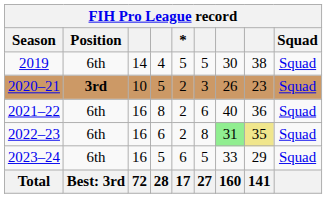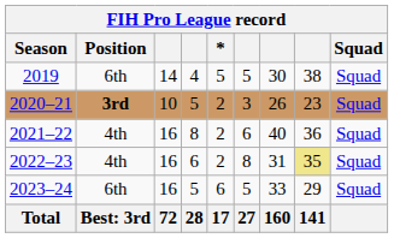2021–22 | Position: 6th -> 4th
2022–23 | Position: 6th -> 4th
2022–23 | column 7: lightgreen background -> no background
